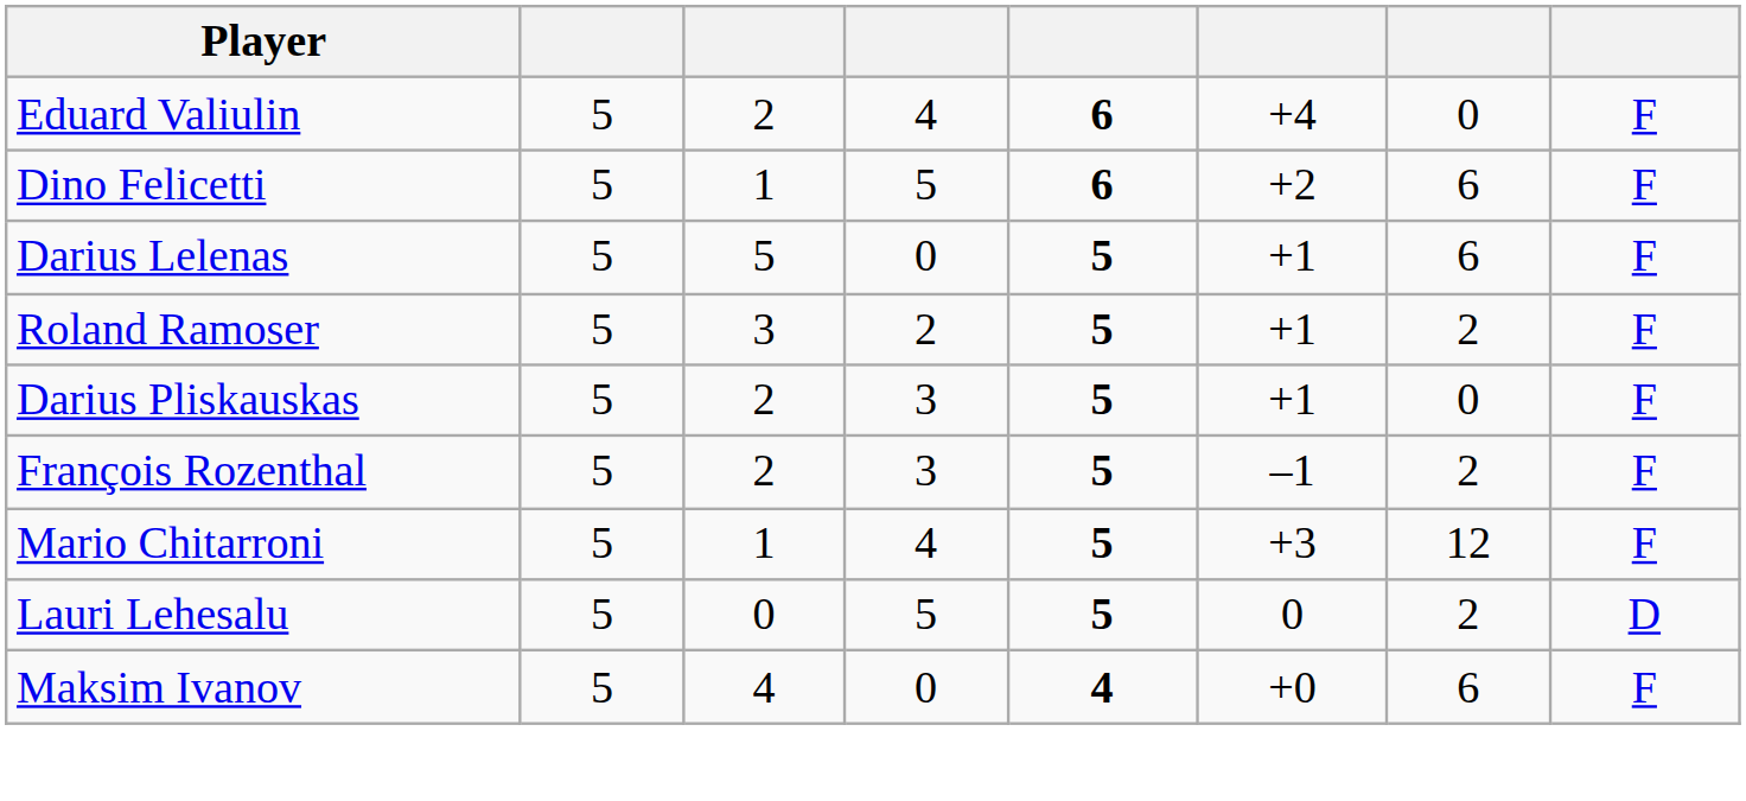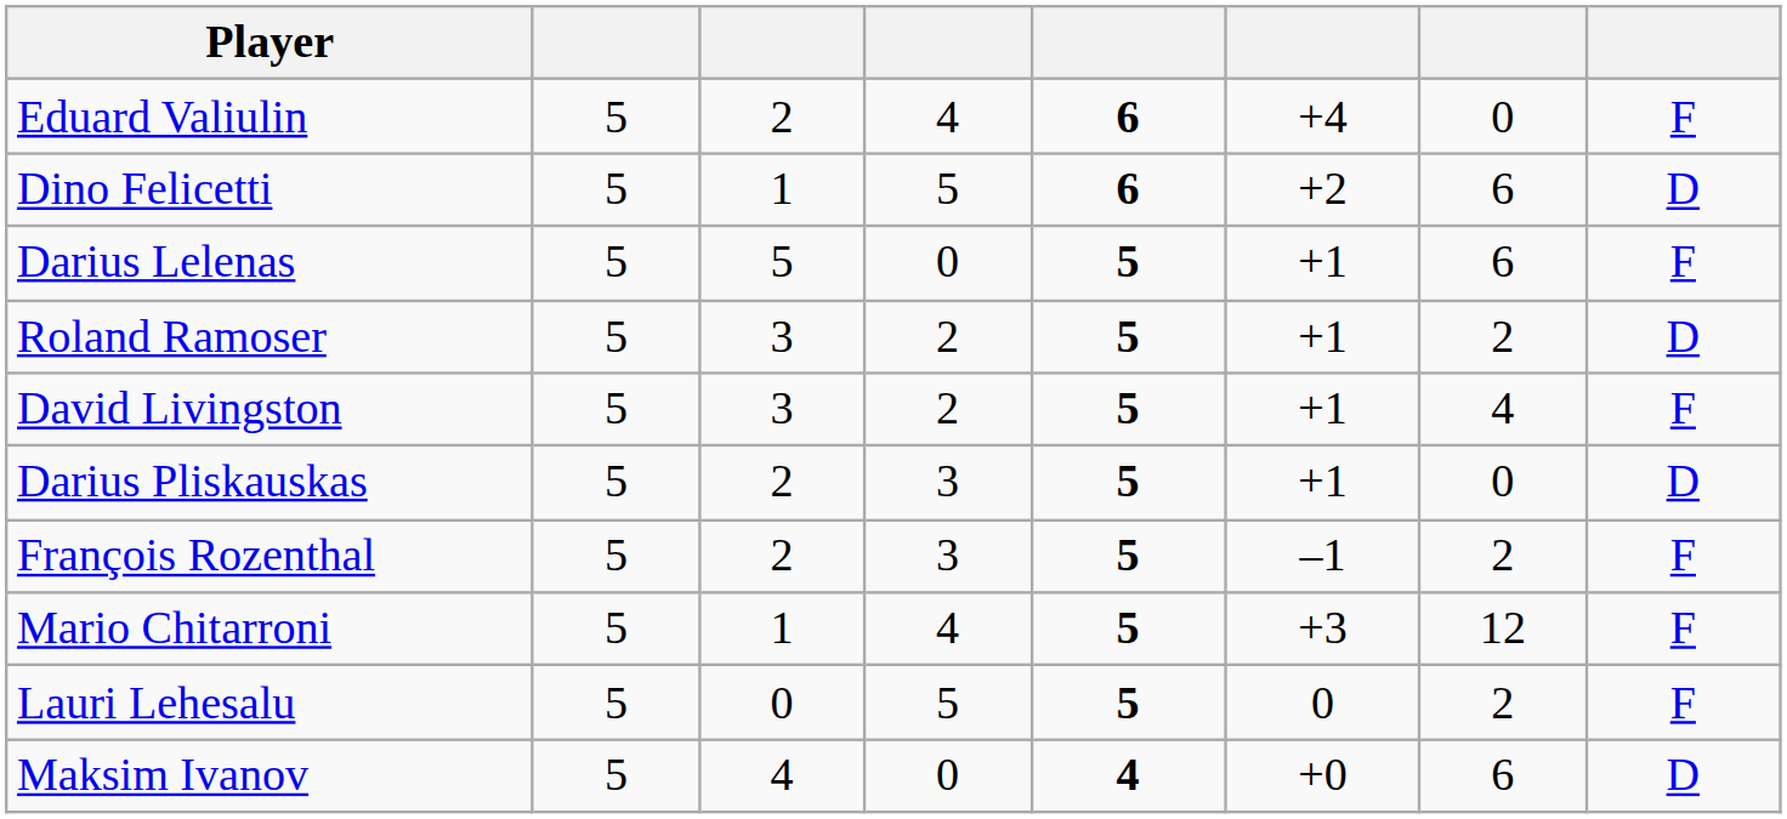Dino Felicetti | column 8: F -> D
Roland Ramoser | column 8: F -> D
+ row: David Livingston | 5 | 3 | 2 | 5 | +1 | 4 | F
Darius Pliskauskas | column 8: F -> D
Lauri Lehesalu | column 8: D -> F
Maksim Ivanov | column 8: F -> D
